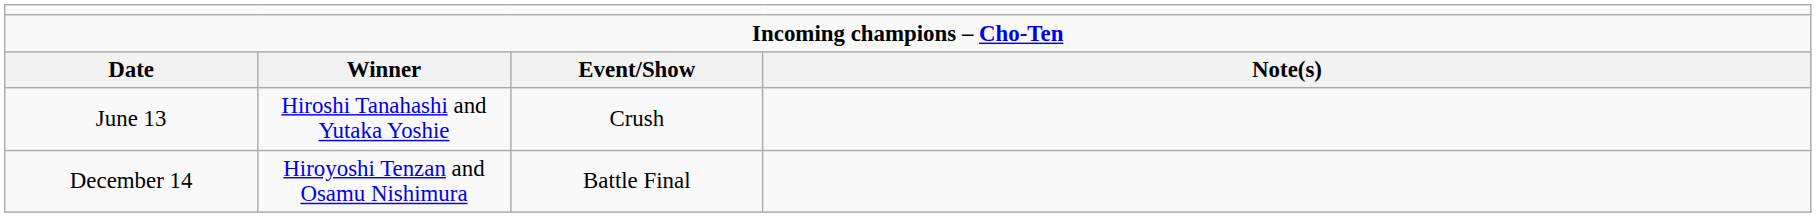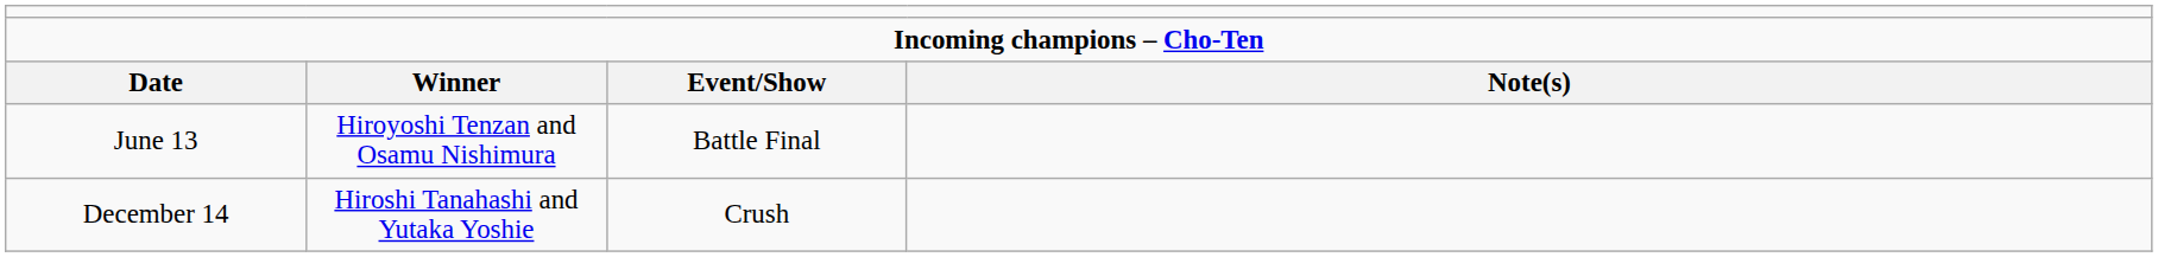June 13 | column 2: Hiroshi Tanahashi and Yutaka Yoshie -> Hiroyoshi Tenzan and Osamu Nishimura
June 13 | column 3: Crush -> Battle Final
December 14 | column 2: Hiroyoshi Tenzan and Osamu Nishimura -> Hiroshi Tanahashi and Yutaka Yoshie
December 14 | column 3: Battle Final -> Crush
